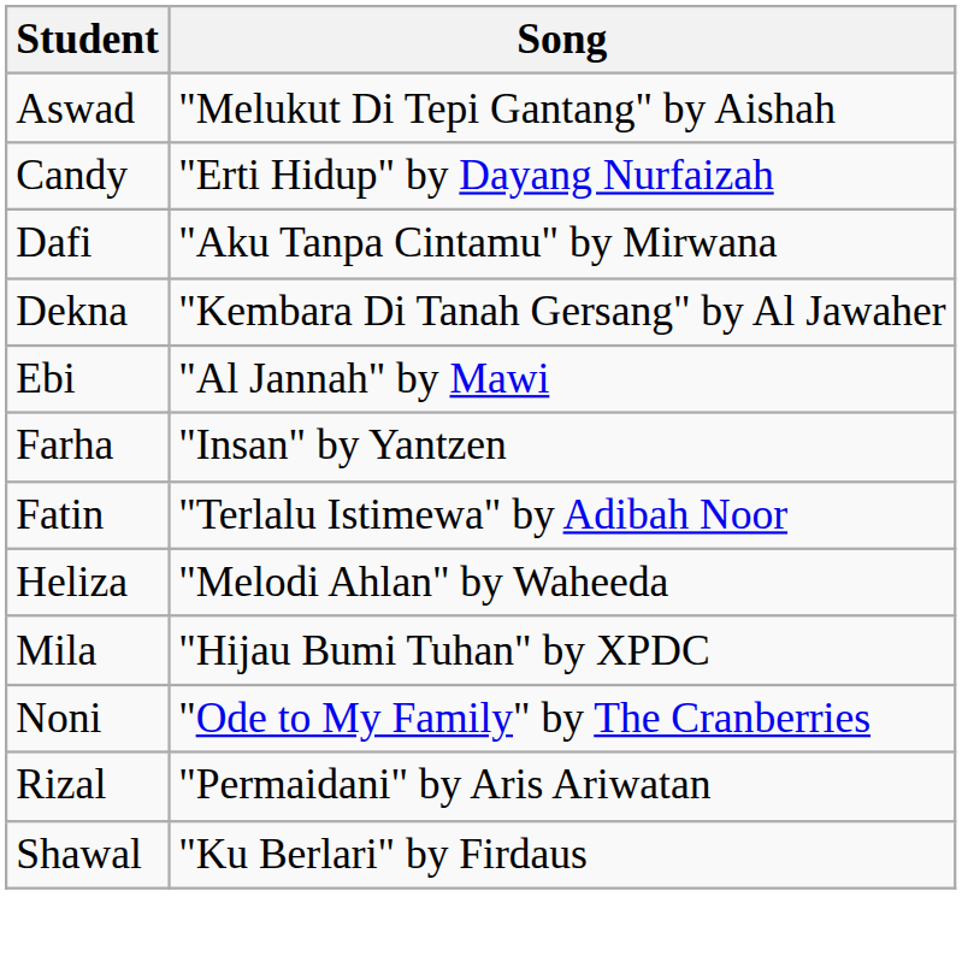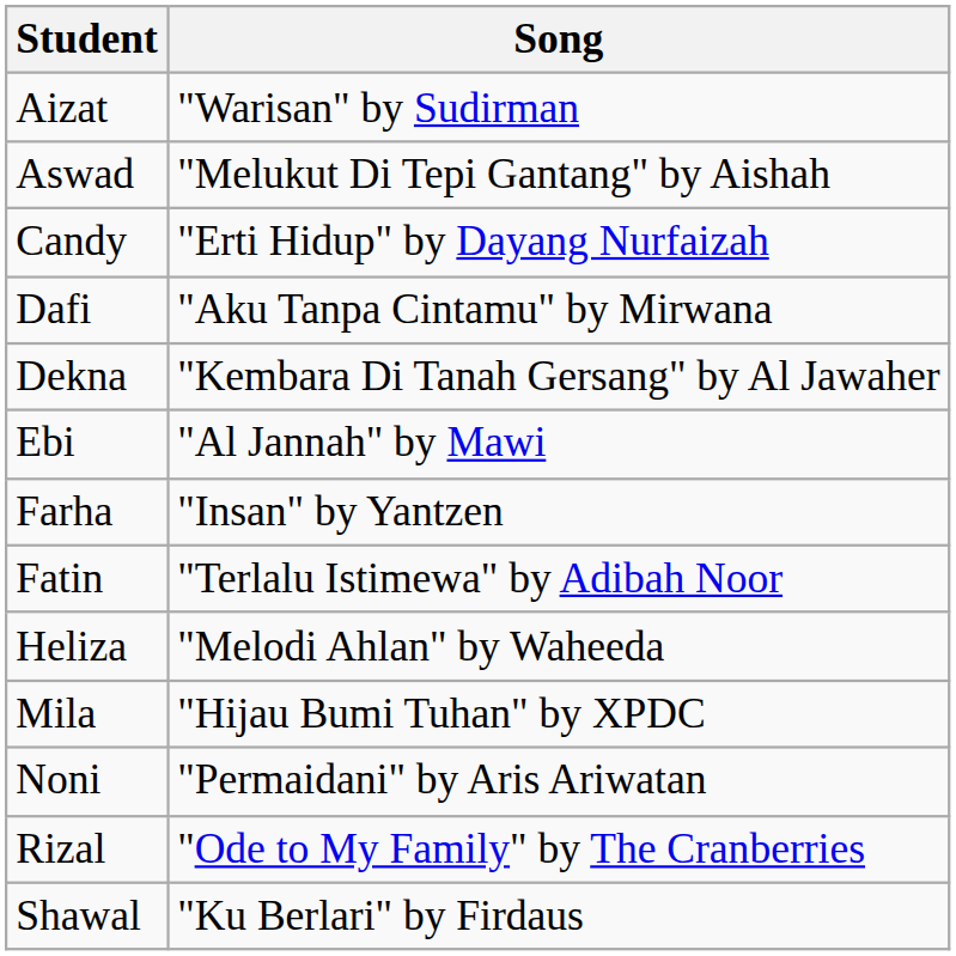+ row: Aizat | "Warisan" by Sudirman
Noni | Song: "Ode to My Family" by The Cranberries -> "Permaidani" by Aris Ariwatan
Rizal | Song: "Permaidani" by Aris Ariwatan -> "Ode to My Family" by The Cranberries
